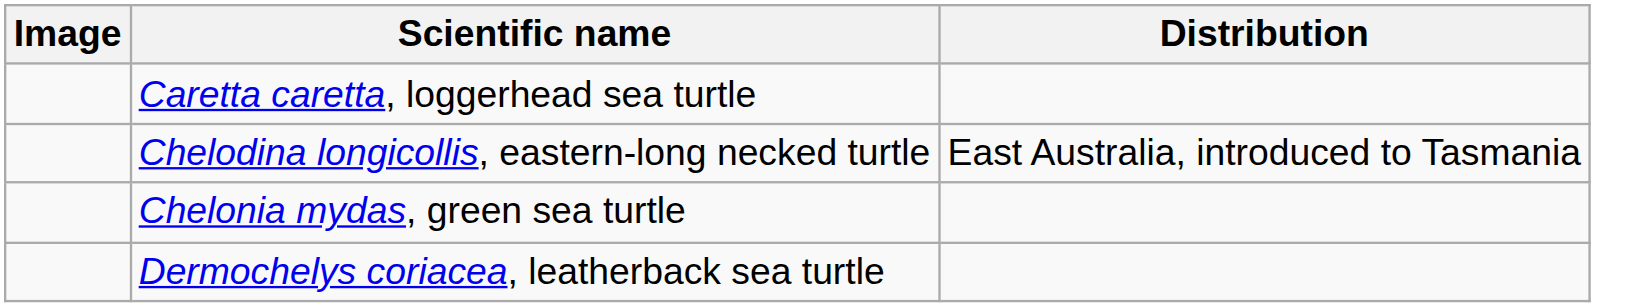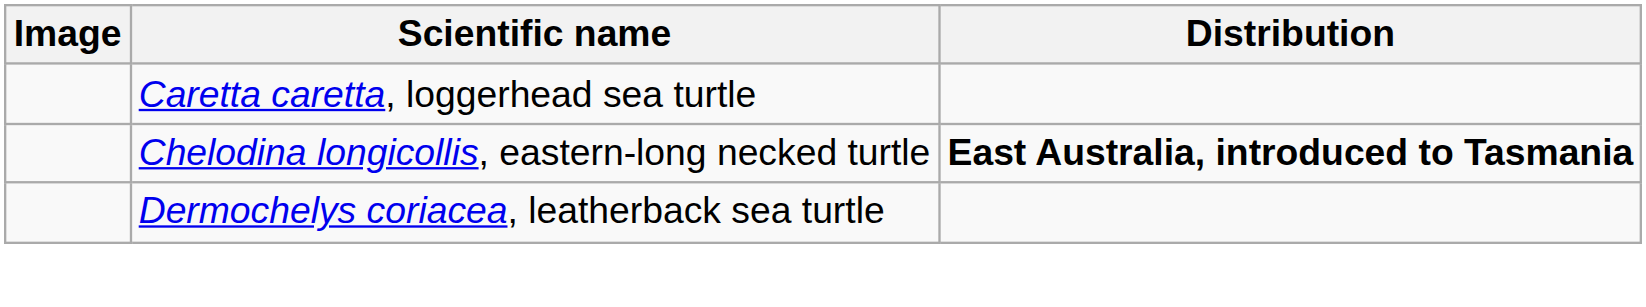Chelodina longicollis, eastern-long necked turtle | Distribution: normal -> bold
- row: Chelonia mydas, green sea turtle
